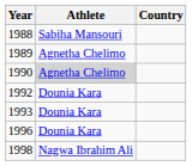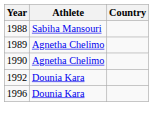1990 | Athlete: lightgrey background -> no background
- row: 1993 | Dounia Kara
- row: 1998 | Nagwa Ibrahim Ali
